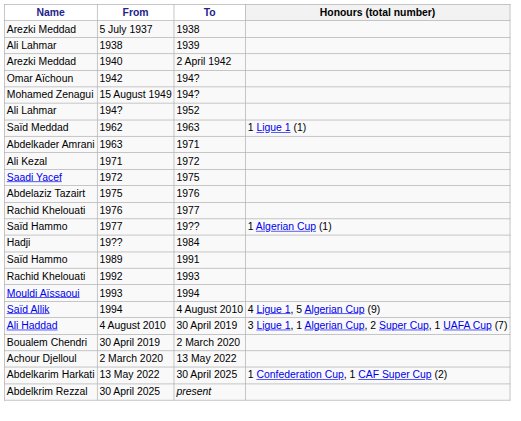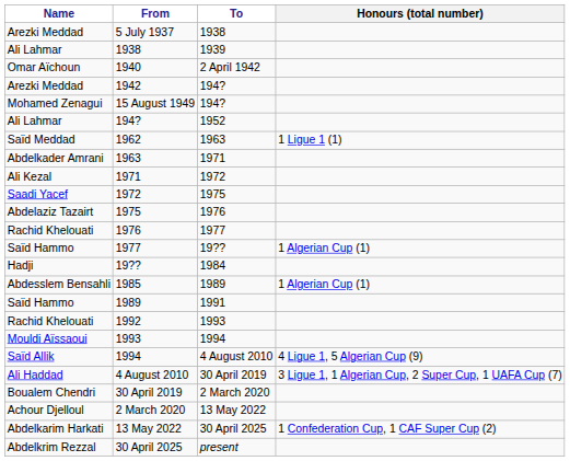1940 | Name: Arezki Meddad -> Omar Aïchoun
1942 | Name: Omar Aïchoun -> Arezki Meddad
+ row: Abdesslem Bensahli | 1985 | 1989 | 1 Algerian Cup (1)
